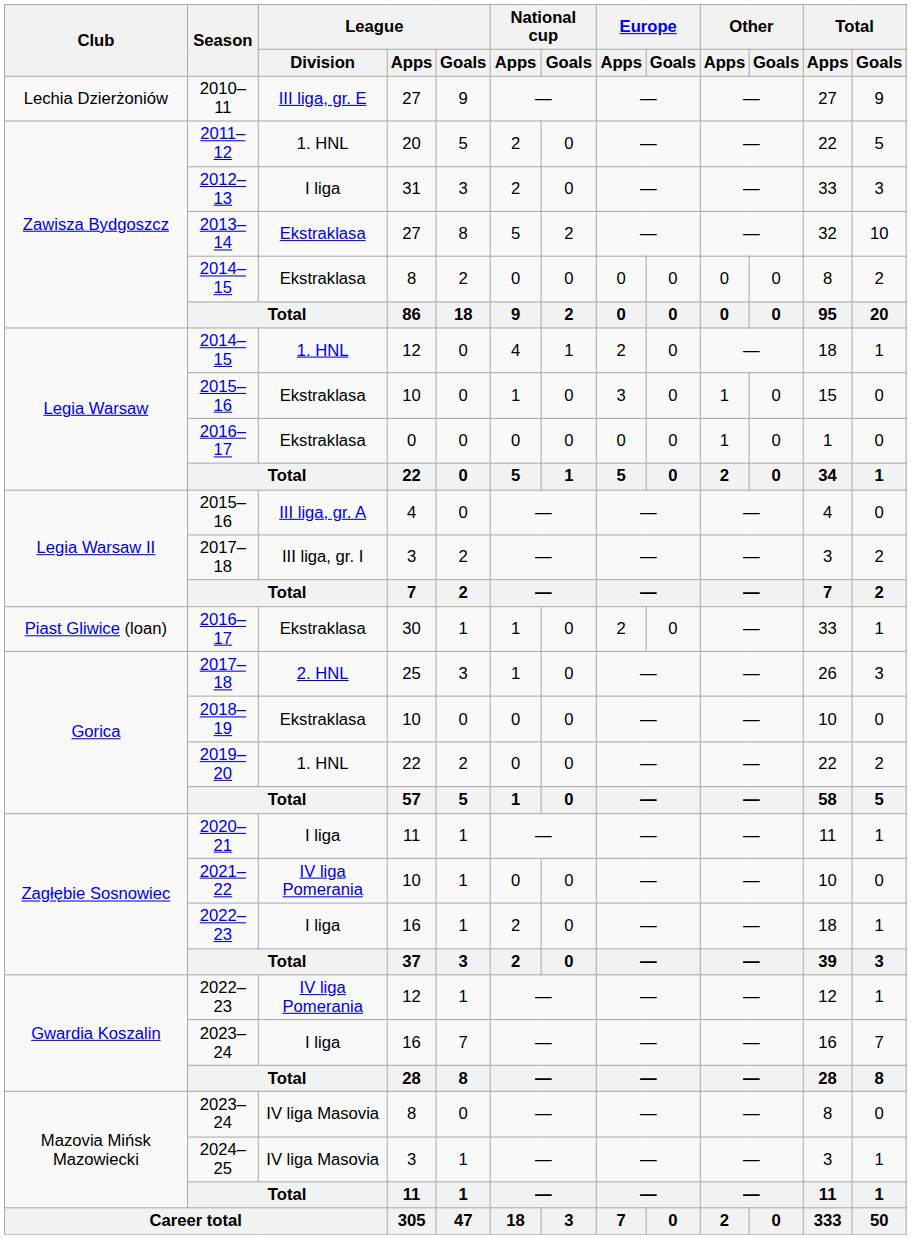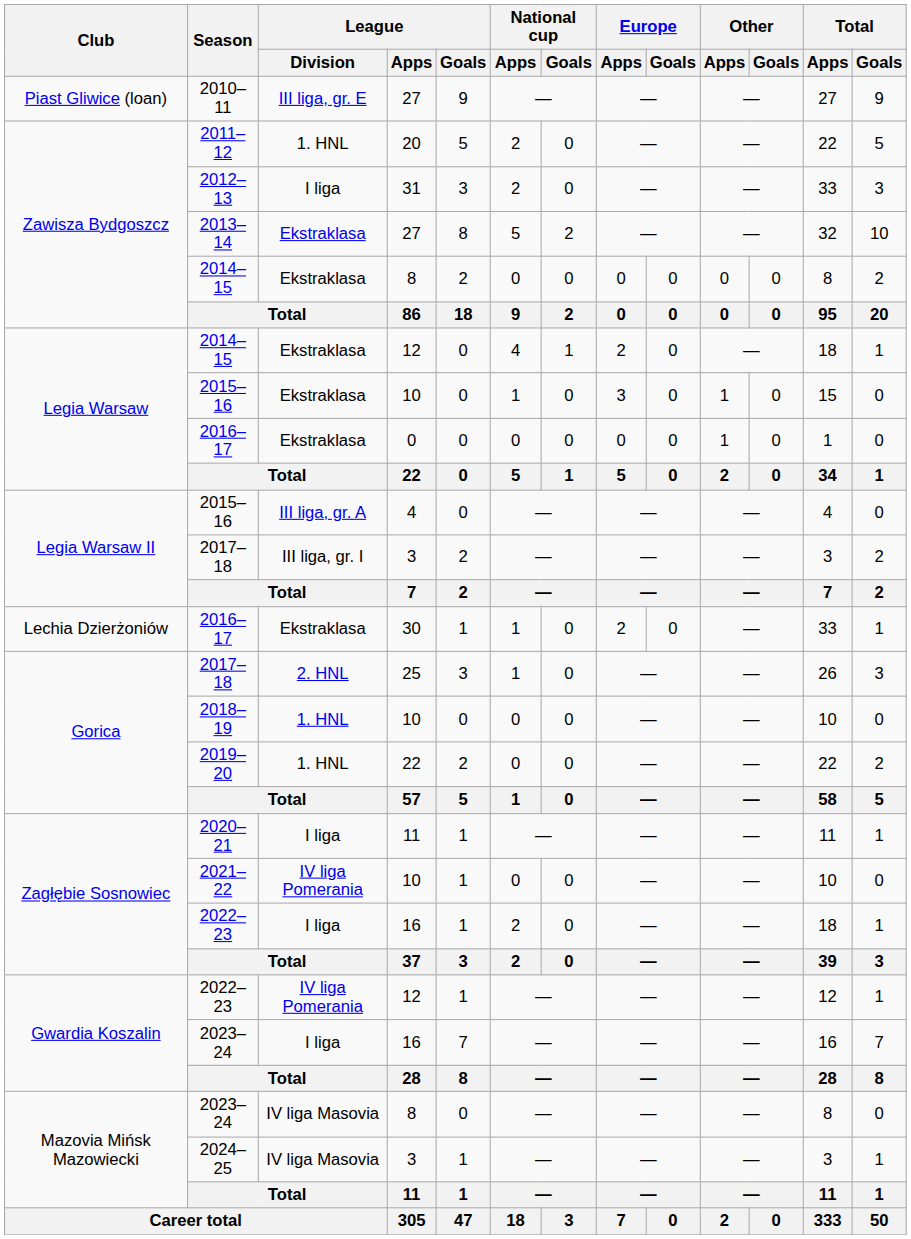2010–11 | Club: Lechia Dzierżoniów -> Piast Gliwice (loan)
2014–15 / 12 | League / Division: 1. HNL -> Ekstraklasa
2016–17 / 30 | Club: Piast Gliwice (loan) -> Lechia Dzierżoniów
2018–19 | League / Division: Ekstraklasa -> 1. HNL
